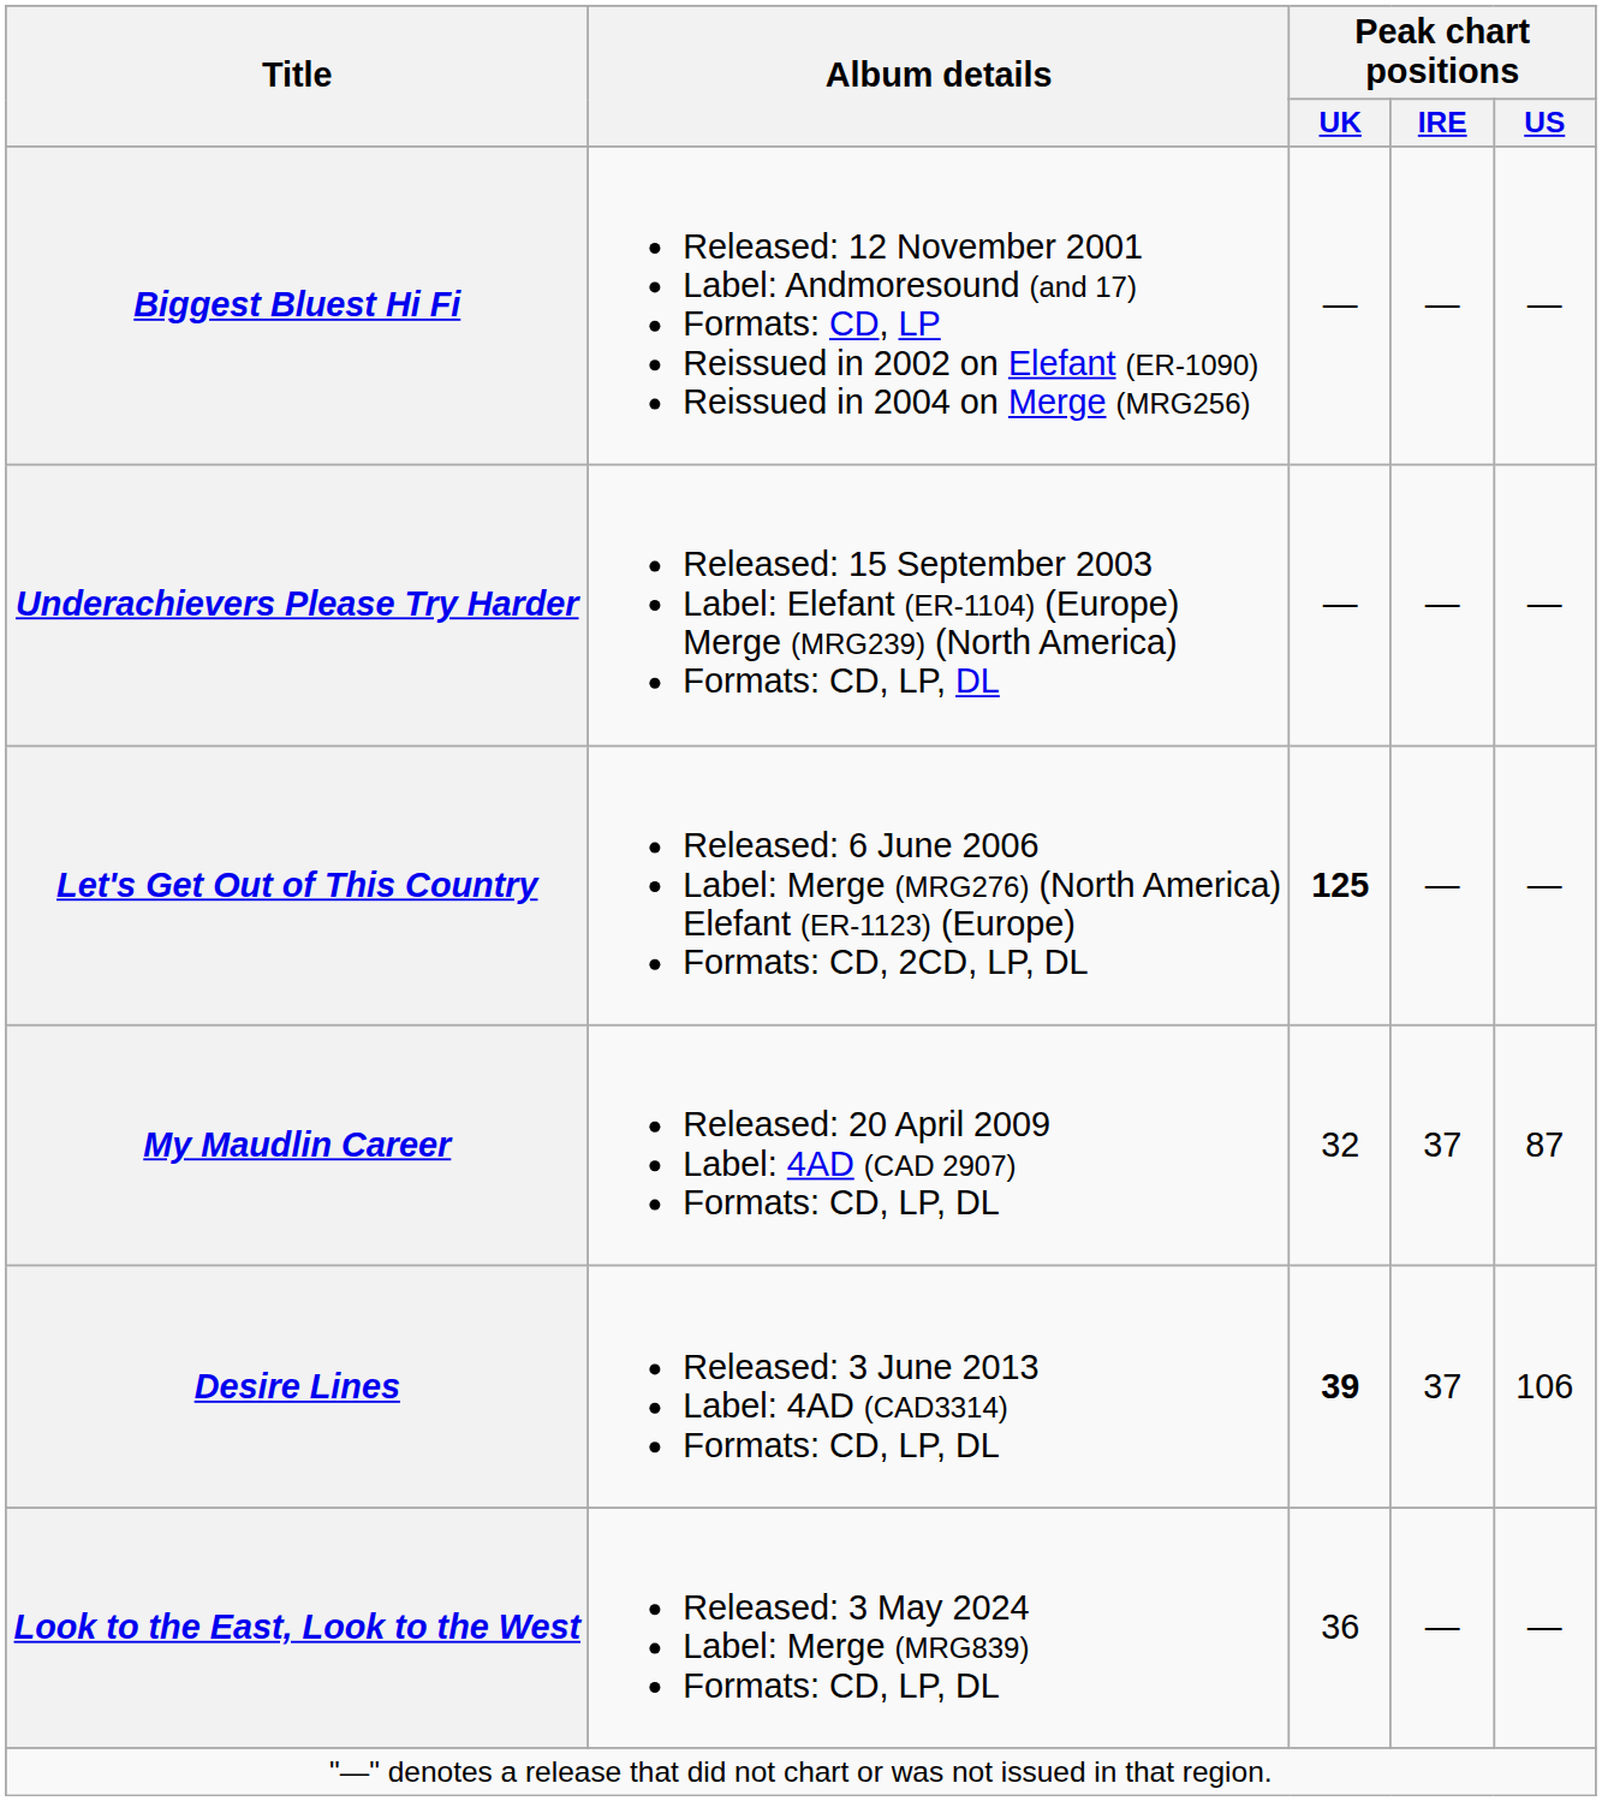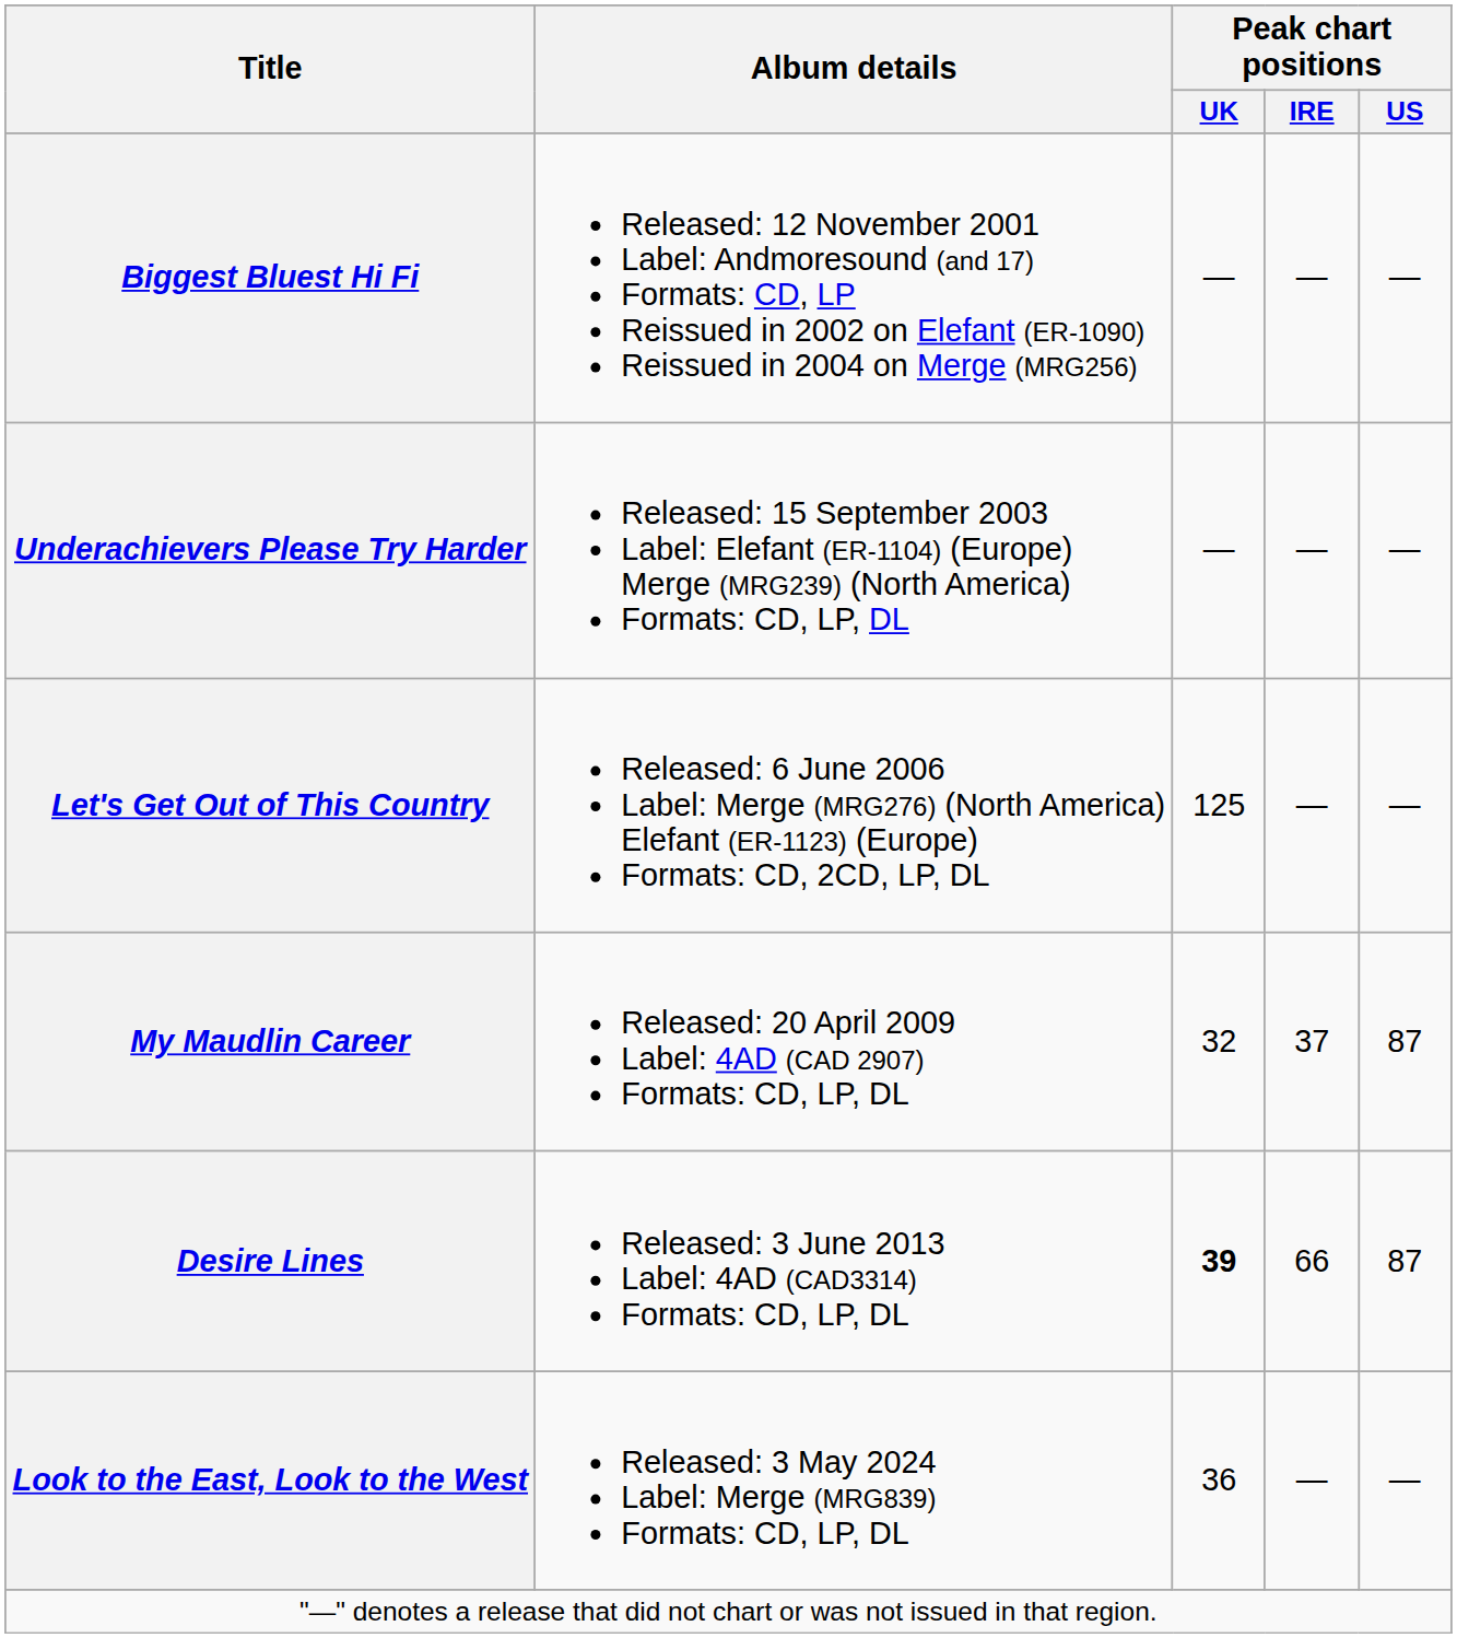Let's Get Out of This Country | Peak chart positions / UK: bold -> normal
Desire Lines | Peak chart positions / IRE: 37 -> 66
Desire Lines | Peak chart positions / US: 106 -> 87
